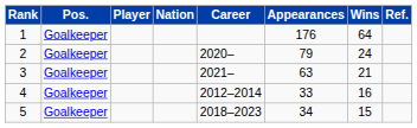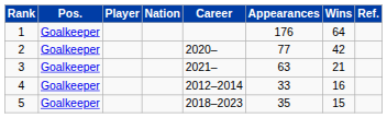2 | Appearances: 79 -> 77
2 | Wins: 24 -> 42
5 | Appearances: 34 -> 35
